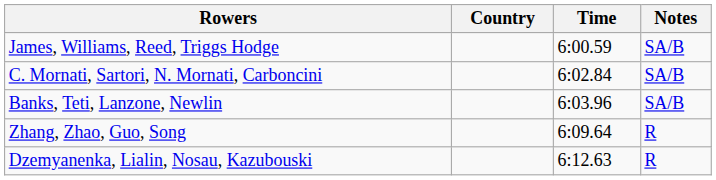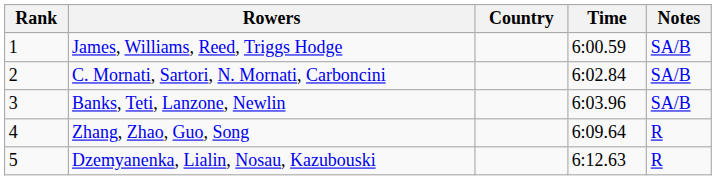+ column: Rank | 1 | 2 | 3 | 4 | 5
